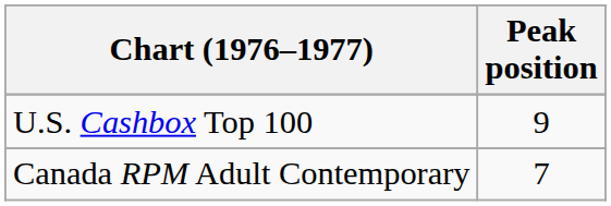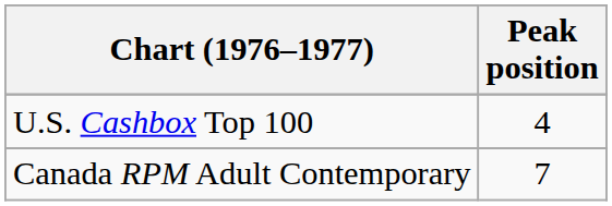U.S. Cashbox Top 100 | Peak position: 9 -> 4
